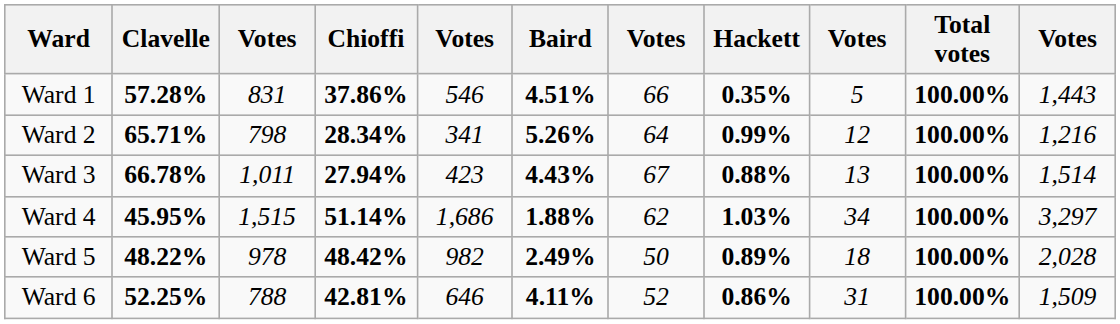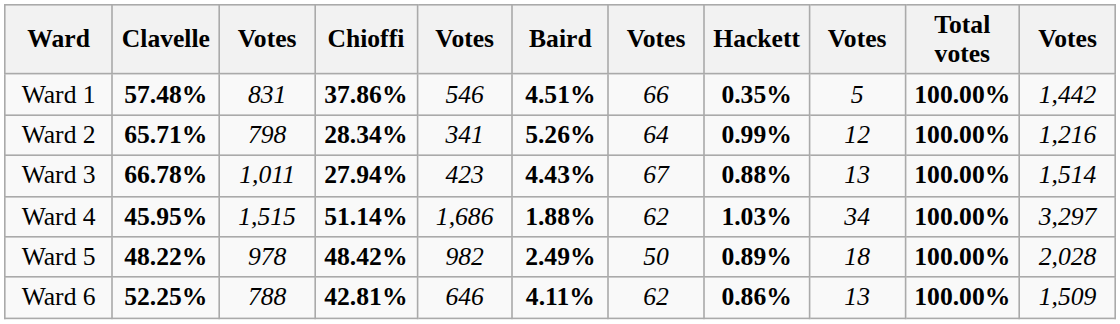Ward 1 | Clavelle: 57.28% -> 57.48%
Ward 1 | column 11: 1,443 -> 1,442
Ward 6 | column 7: 52 -> 62
Ward 6 | column 9: 31 -> 13
